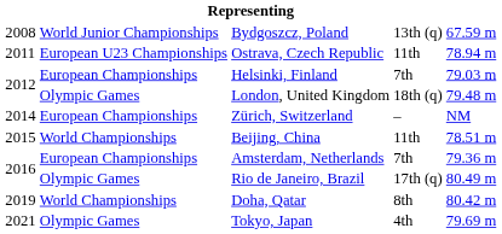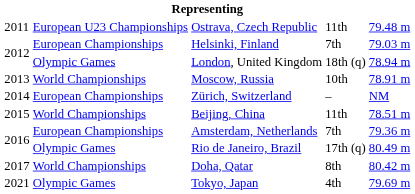- row: 2008 | World Junior Championships | Bydgoszcz, Poland | 13th (q) | 67.59 m
Ostrava, Czech Republic | column 5: 78.94 m -> 79.48 m
London, United Kingdom | column 5: 79.48 m -> 78.94 m
+ row: 2013 | World Championships | Moscow, Russia | 10th | 78.91 m
Doha, Qatar | column 1: 2019 -> 2017
